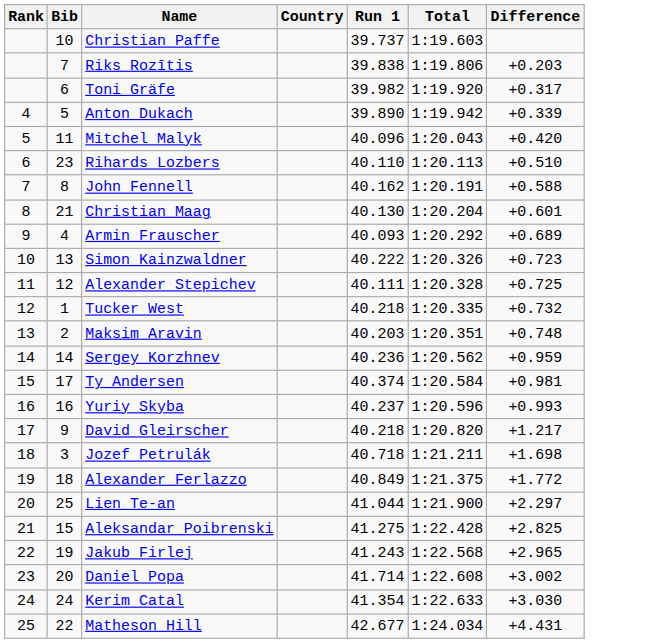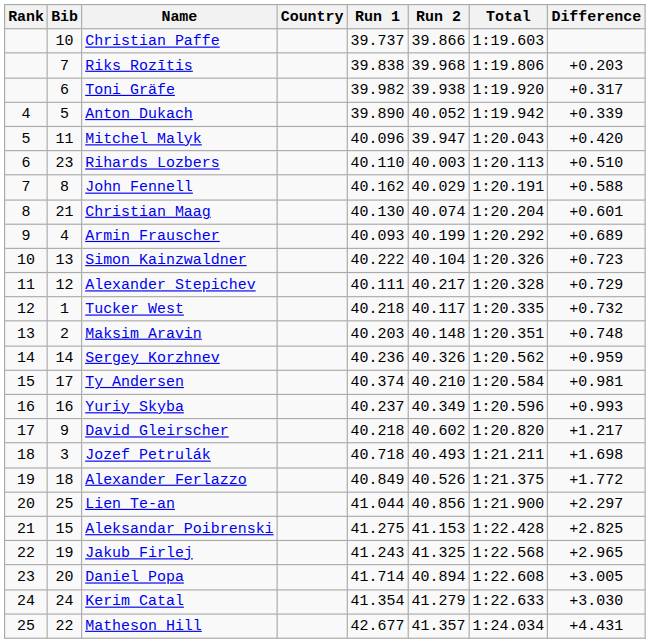+ column: Run 2 | 39.866 | 39.968 | 39.938 | 40.052 | 39.947 | 40.003 | 40.029 | 40.074 | 40.199 | 40.104 | 40.217 | 40.117 | 40.148 | 40.326 | 40.210 | 40.349 | 40.602 | 40.493 | 40.526 | 40.856 | 41.153 | 41.325 | 40.894 | 41.279 | 41.357
Alexander Stepichev | Difference: +0.725 -> +0.729
Daniel Popa | Difference: +3.002 -> +3.005
